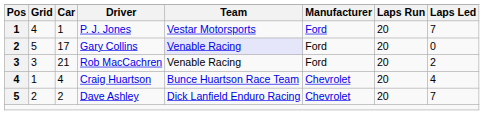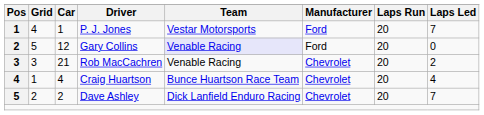Gary Collins | Car: 17 -> 12
Rob MacCachren | Manufacturer: Ford -> Chevrolet
